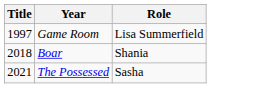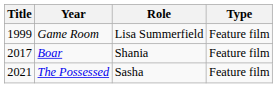+ column: Type | Feature film | Feature film | Feature film
Game Room | Title: 1997 -> 1999
Boar | Title: 2018 -> 2017
